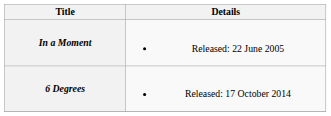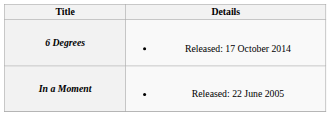rows swapped: In a Moment <-> 6 Degrees
